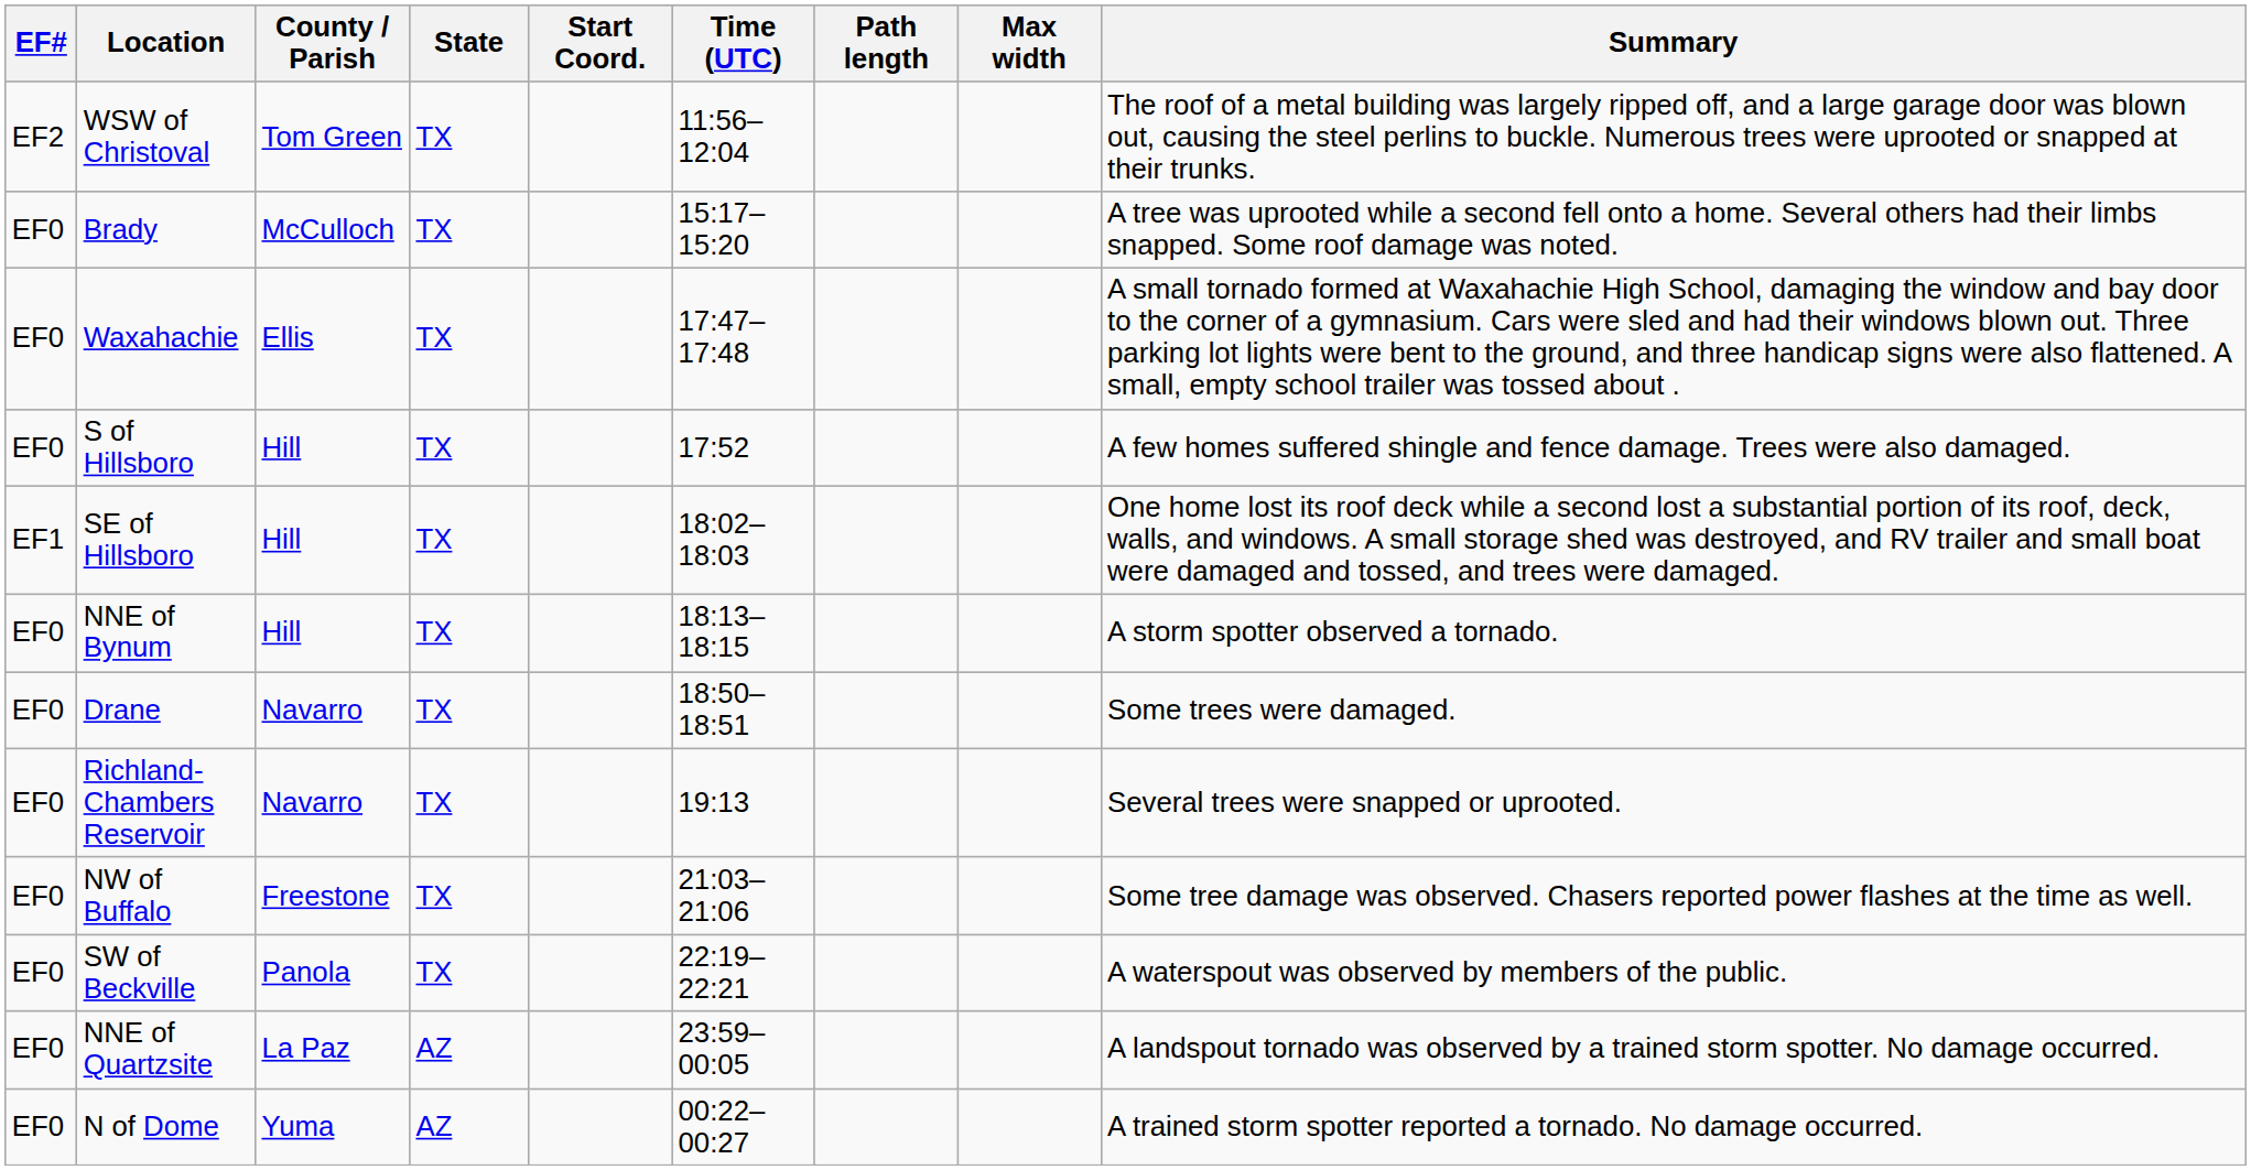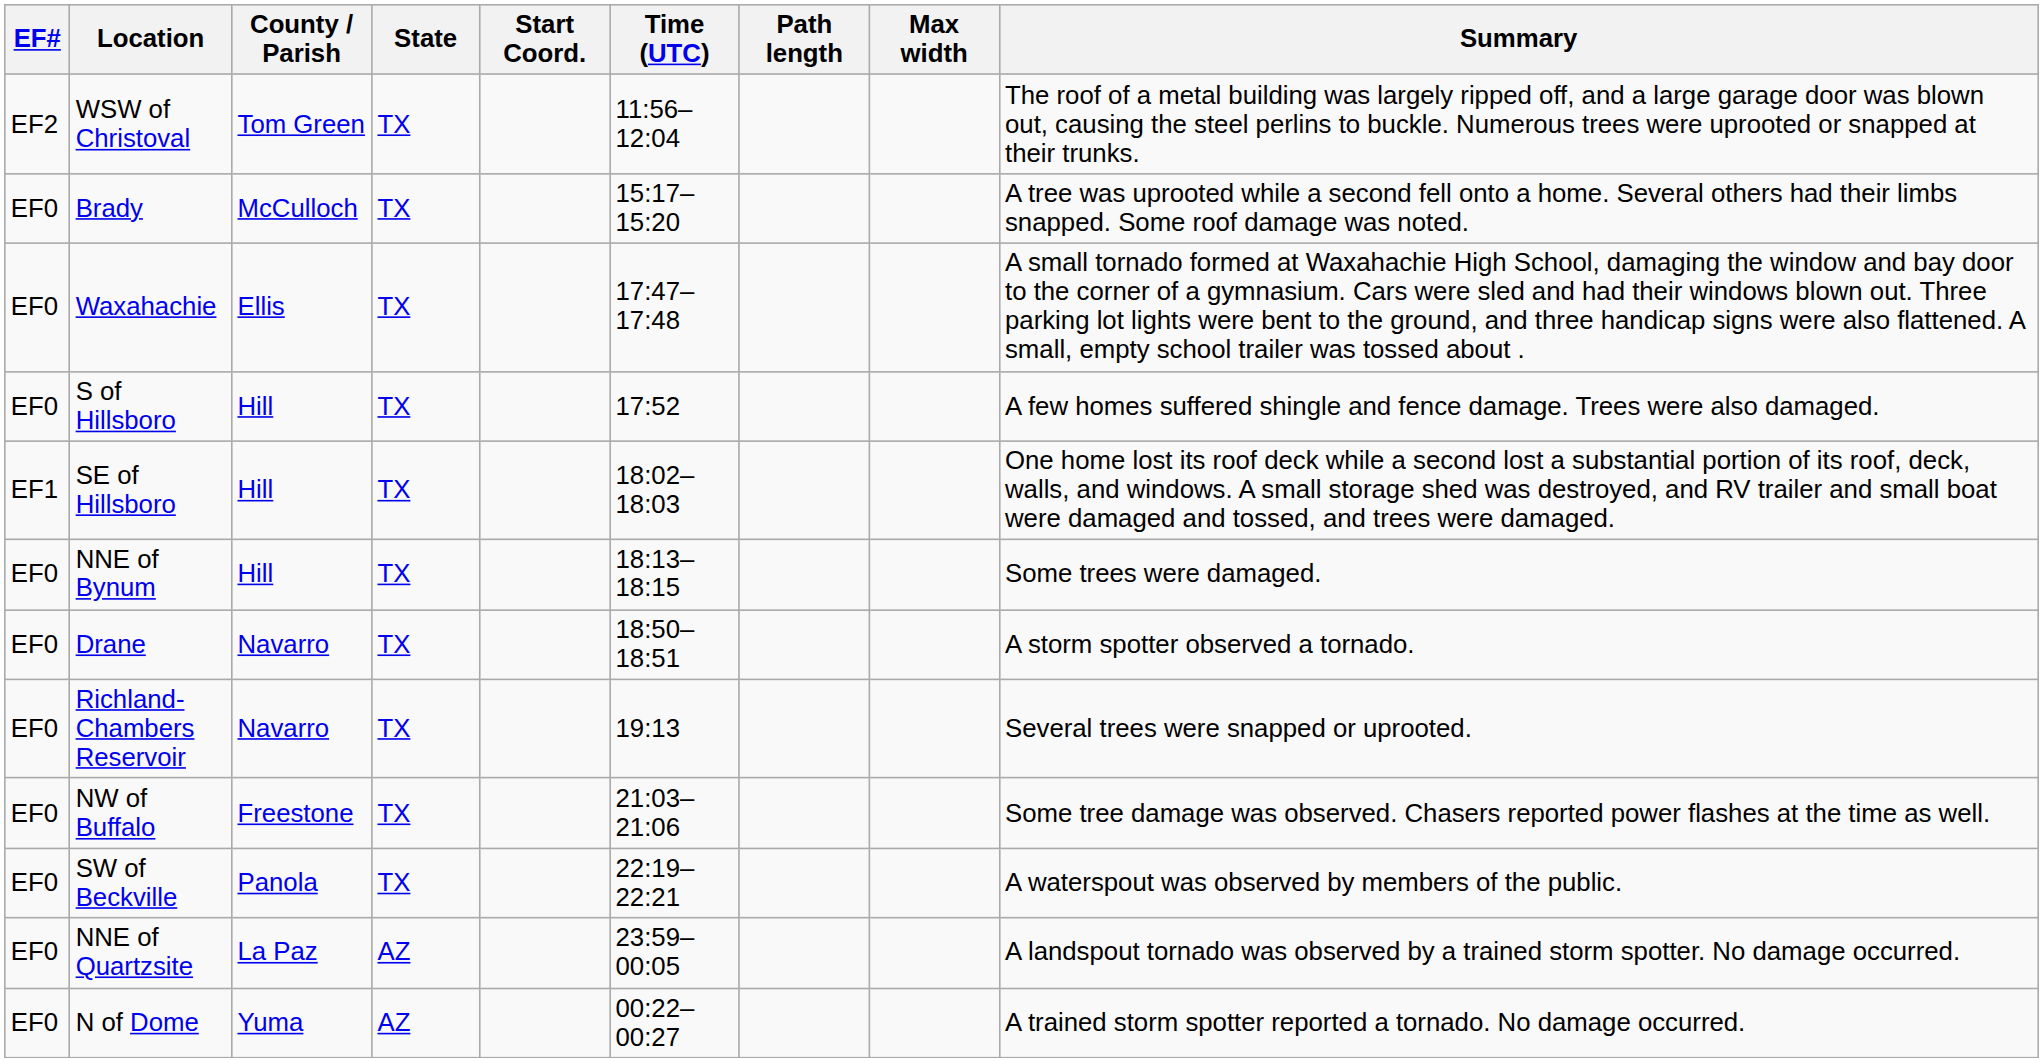NNE of Bynum | Summary: A storm spotter observed a tornado. -> Some trees were damaged.
Drane | Summary: Some trees were damaged. -> A storm spotter observed a tornado.
